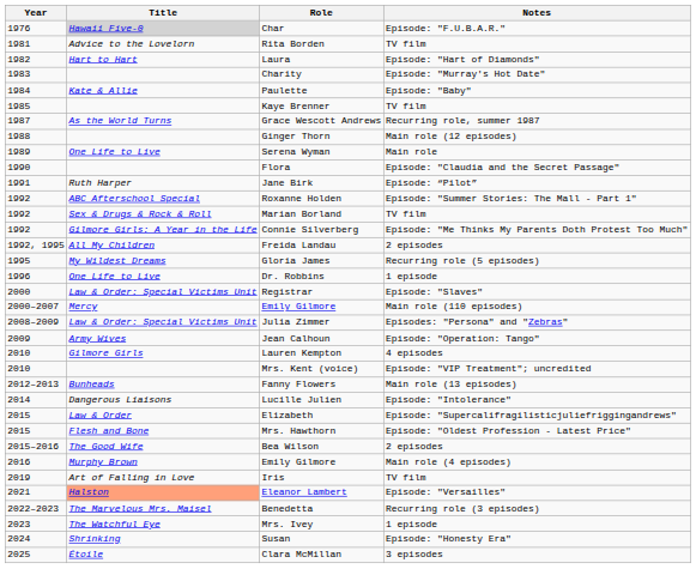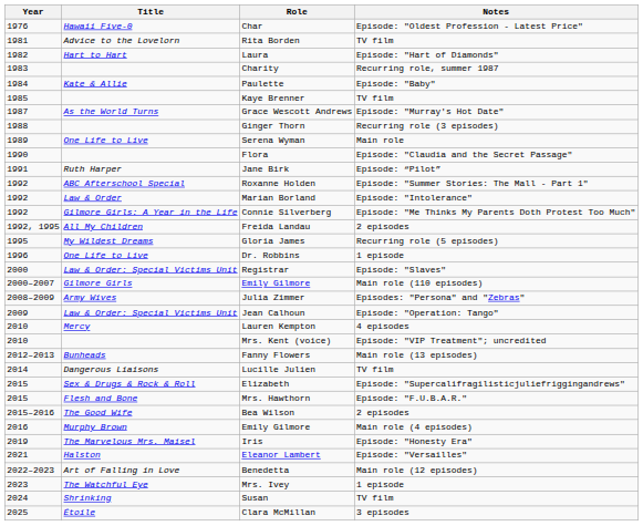Char | Title: lightgrey background -> no background
Char | Notes: Episode: "F.U.B.A.R." -> Episode: "Oldest Profession - Latest Price"
Charity | Notes: Episode: "Murray's Hot Date" -> Recurring role, summer 1987
Grace Wescott Andrews | Notes: Recurring role, summer 1987 -> Episode: "Murray's Hot Date"
Ginger Thorn | Notes: Main role (12 episodes) -> Recurring role (3 episodes)
Marian Borland | Title: Sex & Drugs & Rock & Roll -> Law & Order
Marian Borland | Notes: TV film -> Episode: "Intolerance"
2000–2007 / Emily Gilmore | Title: Mercy -> Gilmore Girls
Julia Zimmer | Title: Law & Order: Special Victims Unit -> Army Wives
Jean Calhoun | Title: Army Wives -> Law & Order: Special Victims Unit
Lauren Kempton | Title: Gilmore Girls -> Mercy
Lucille Julien | Notes: Episode: "Intolerance" -> TV film
Elizabeth | Title: Law & Order -> Sex & Drugs & Rock & Roll
Mrs. Hawthorn | Notes: Episode: "Oldest Profession - Latest Price" -> Episode: "F.U.B.A.R."
Iris | Title: Art of Falling in Love -> The Marvelous Mrs. Maisel
Iris | Notes: TV film -> Episode: "Honesty Era"
Eleanor Lambert | Title: lightsalmon background -> no background
Benedetta | Title: The Marvelous Mrs. Maisel -> Art of Falling in Love
Benedetta | Notes: Recurring role (3 episodes) -> Main role (12 episodes)
Susan | Notes: Episode: "Honesty Era" -> TV film
